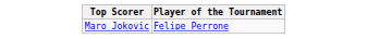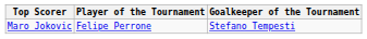+ column: Goalkeeper of the Tournament | Stefano Tempesti
